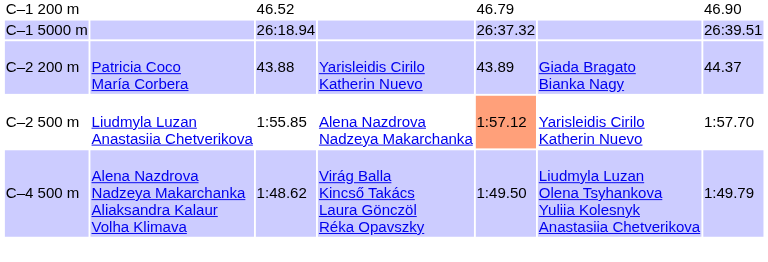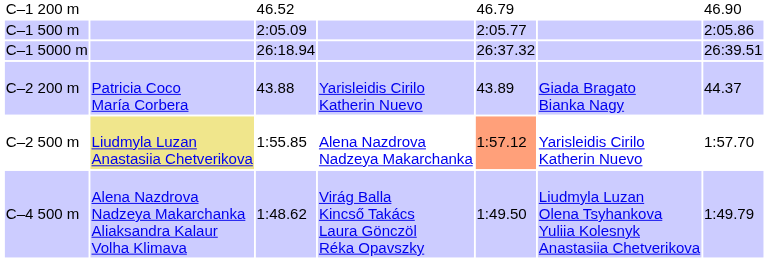+ row: C–1 500 m | 2:05.09 | 2:05.77 | 2:05.86
C–2 500 m | column 2: no background -> khaki background
